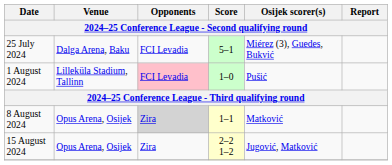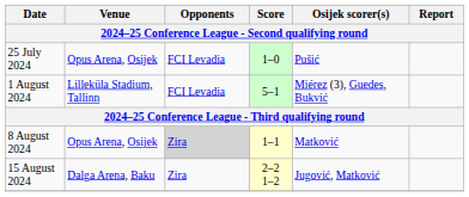25 July 2024 | Venue: Dalga Arena, Baku -> Opus Arena, Osijek
25 July 2024 | Score: 5–1 -> 1–0
25 July 2024 | Osijek scorer(s): Miérez (3), Guedes, Bukvić -> Pušić
1 August 2024 | Opponents: pink background -> no background
1 August 2024 | Score: 1–0 -> 5–1
1 August 2024 | Osijek scorer(s): Pušić -> Miérez (3), Guedes, Bukvić
15 August 2024 | Venue: Opus Arena, Osijek -> Dalga Arena, Baku
